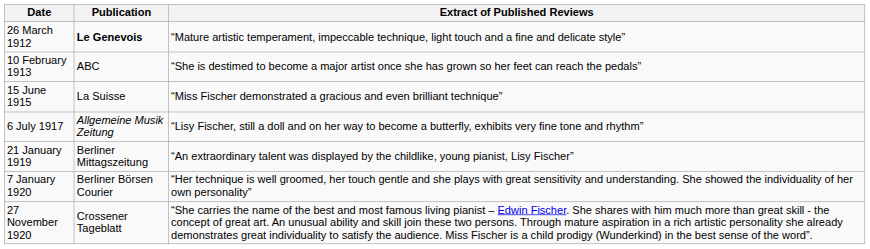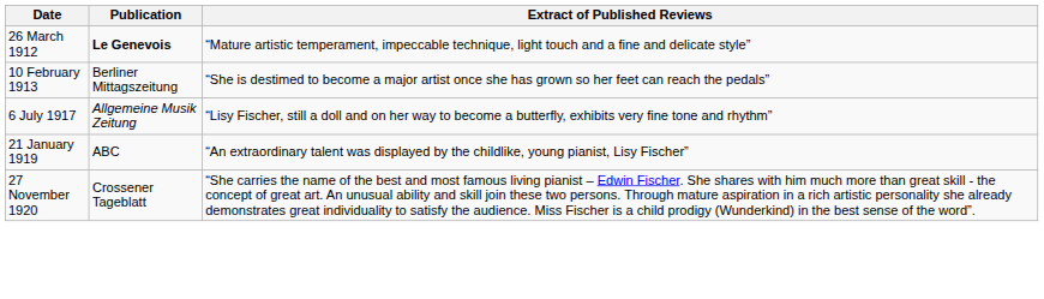10 February 1913 | Publication: ABC -> Berliner Mittagszeitung
- row: 15 June 1915 | La Suisse | “Miss Fischer demonstrated a gracious and even brilliant technique”
21 January 1919 | Publication: Berliner Mittagszeitung -> ABC
- row: 7 January 1920 | Berliner Börsen Courier | “Her technique is well groomed, her touch gentle and she plays with great sensitivity and understanding. She showed the individuality of her own personality”
